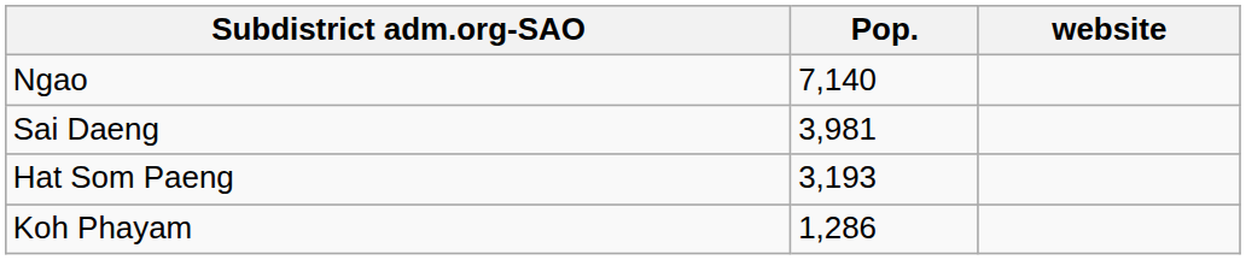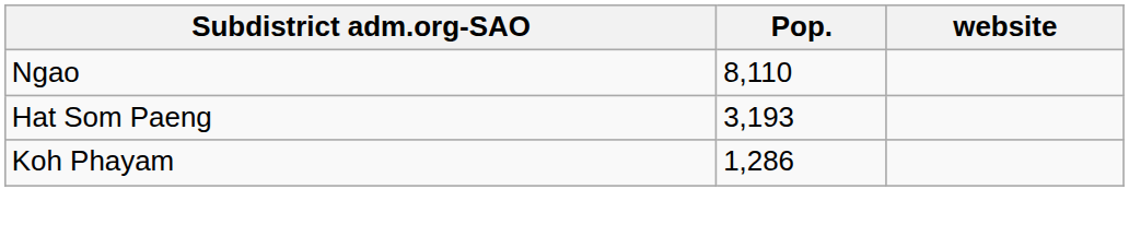Ngao | Pop.: 7,140 -> 8,110
- row: Sai Daeng | 3,981
